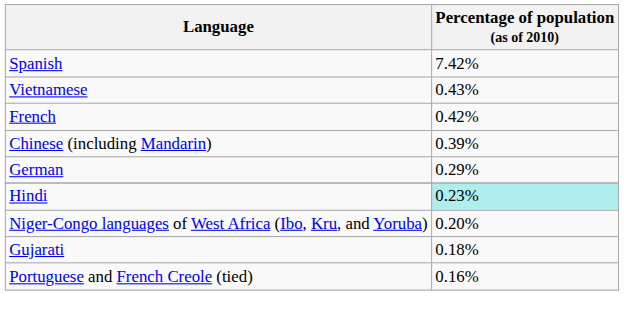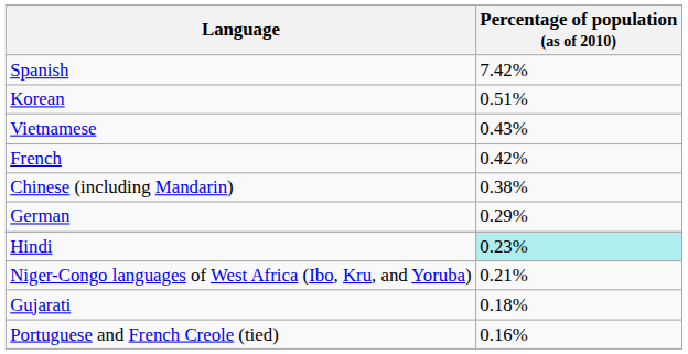+ row: Korean | 0.51%
Chinese (including Mandarin) | Percentage of population (as of 2010): 0.39% -> 0.38%
Niger-Congo languages of West Africa (Ibo, Kru, and Yoruba) | Percentage of population (as of 2010): 0.20% -> 0.21%
